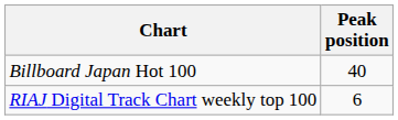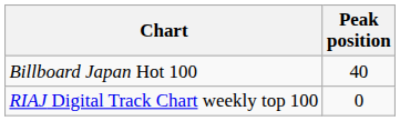RIAJ Digital Track Chart weekly top 100 | Peak position: 6 -> 0
